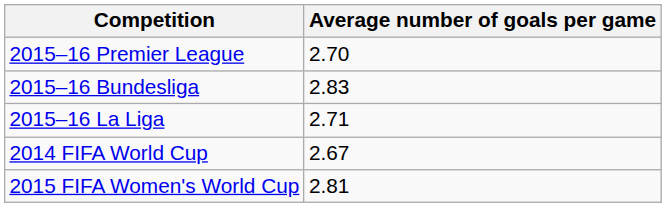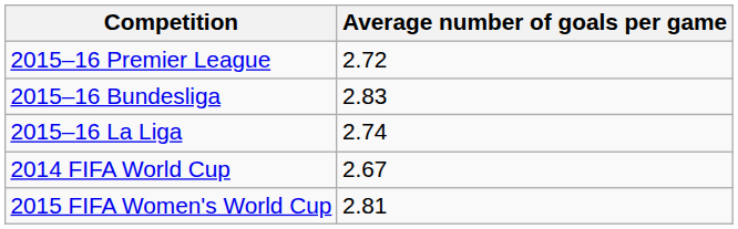2015–16 Premier League | Average number of goals per game: 2.70 -> 2.72
2015–16 La Liga | Average number of goals per game: 2.71 -> 2.74
